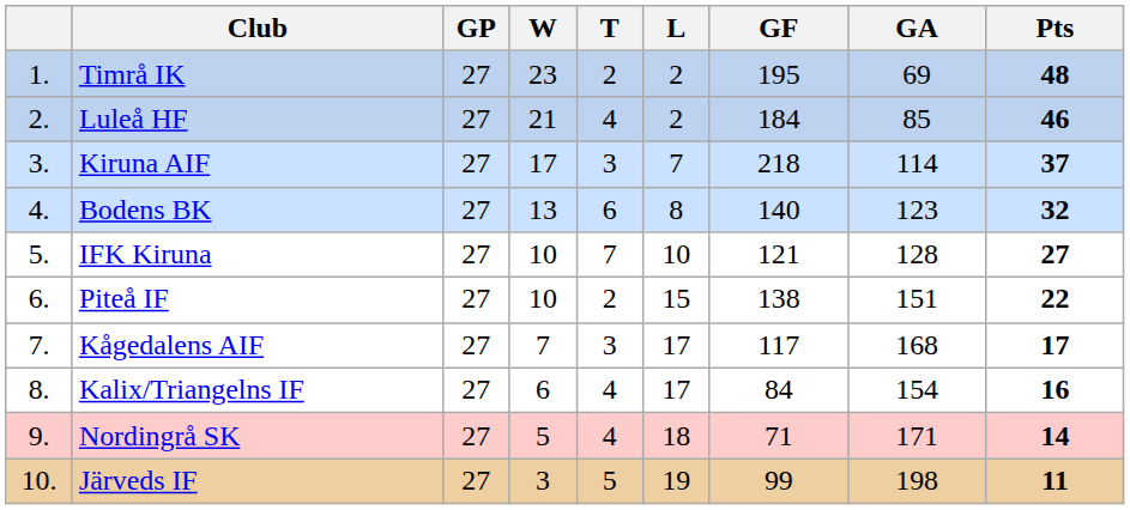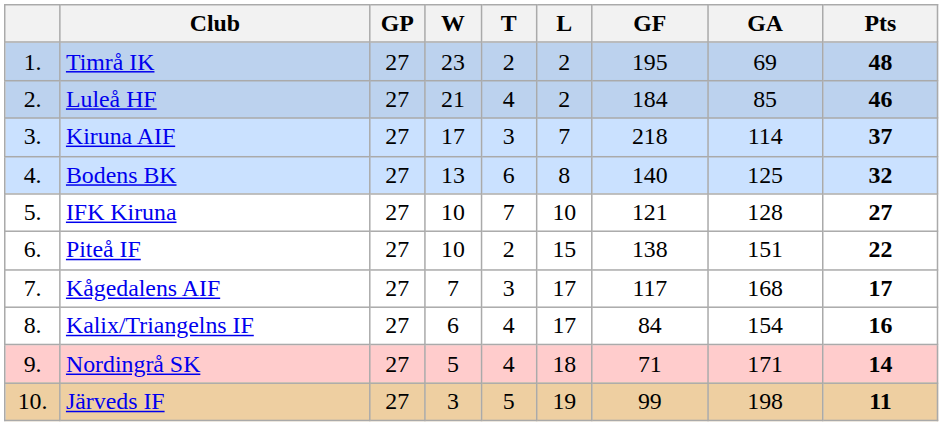Bodens BK | GA: 123 -> 125
